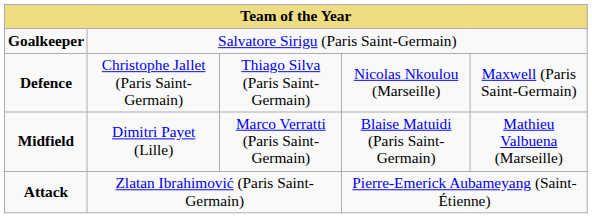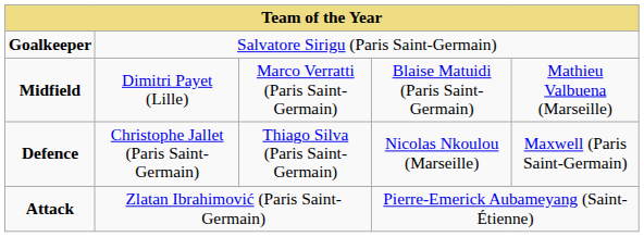rows swapped: Defence <-> Midfield
